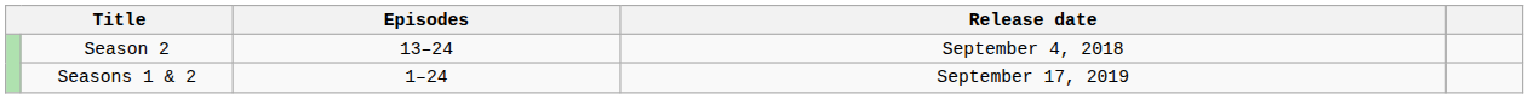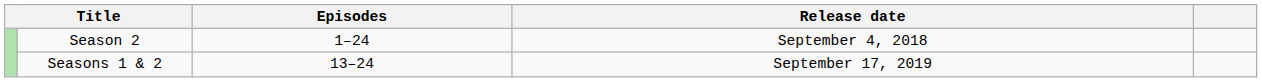Season 2 | Episodes: 13–24 -> 1–24
Seasons 1 & 2 | Episodes: 1–24 -> 13–24
